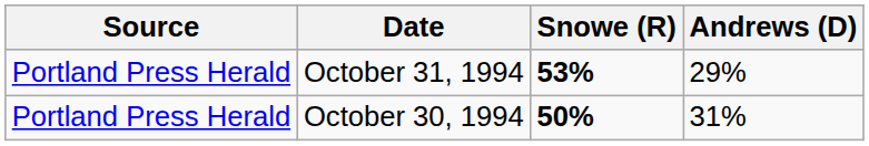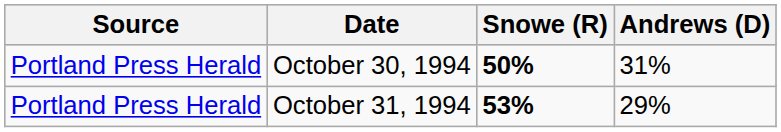rows swapped: October 30, 1994 <-> October 31, 1994
